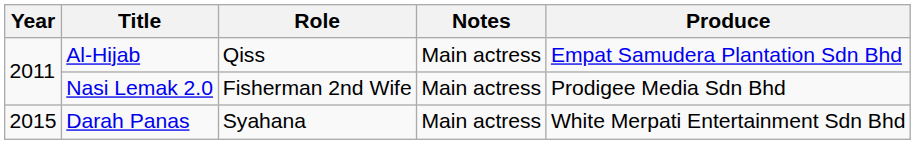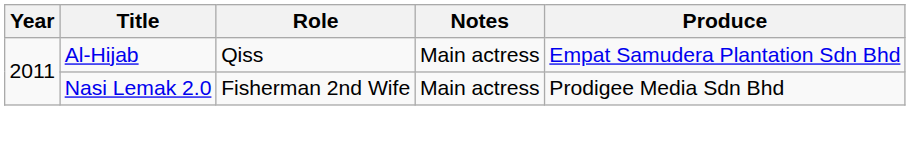- row: 2015 | Darah Panas | Syahana | Main actress | White Merpati Entertainment Sdn Bhd
